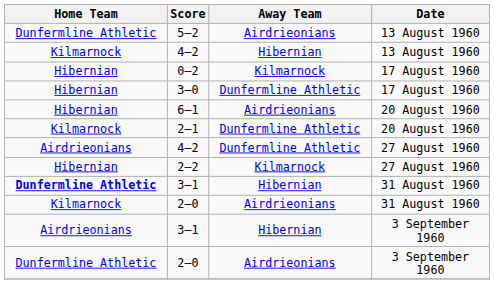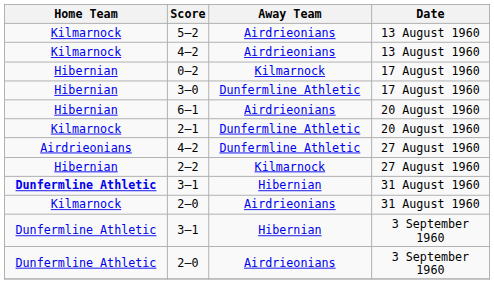5–2 | Home Team: Dunfermline Athletic -> Kilmarnock
4–2 / 13 August 1960 | Away Team: Hibernian -> Airdrieonians
3–1 / 3 September 1960 | Home Team: Airdrieonians -> Dunfermline Athletic
